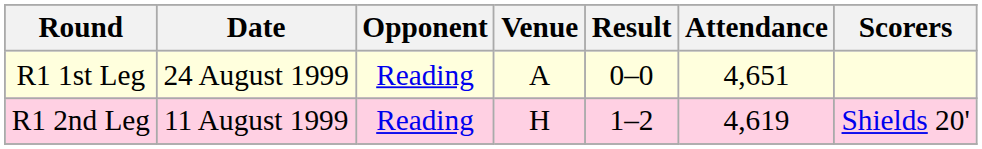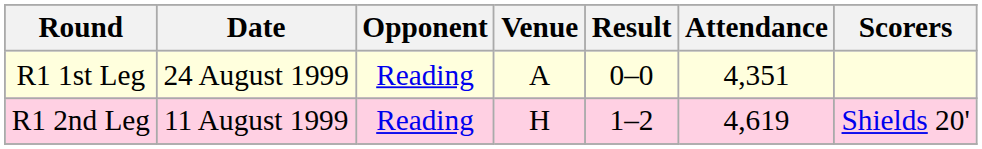R1 1st Leg | Attendance: 4,651 -> 4,351
